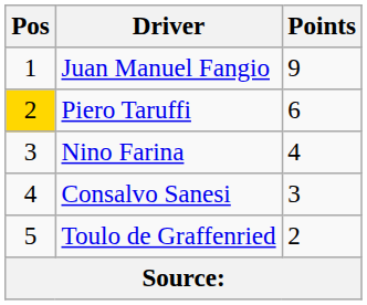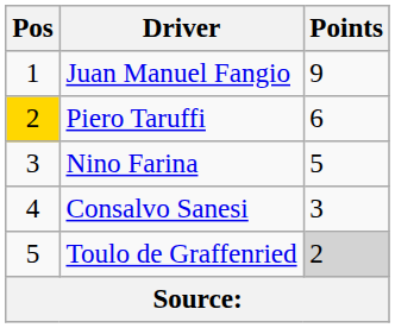Nino Farina | Points: 4 -> 5
Toulo de Graffenried | Points: no background -> lightgrey background
